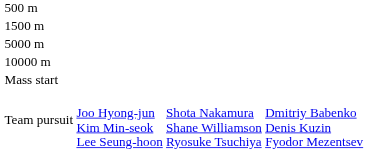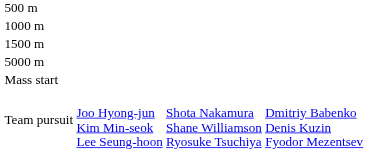+ row: 1000 m
- row: 10000 m
